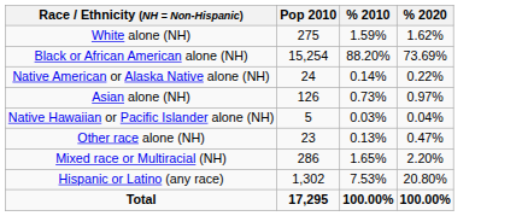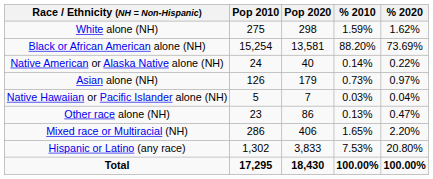+ column: Pop 2020 | 298 | 13,581 | 40 | 179 | 7 | 86 | 406 | 3,833 | 18,430
